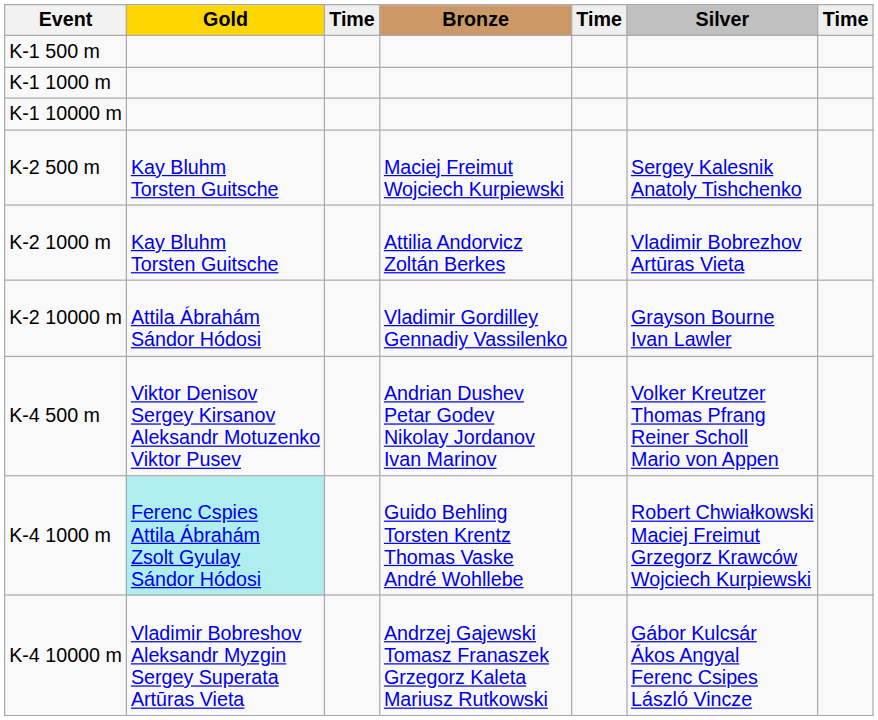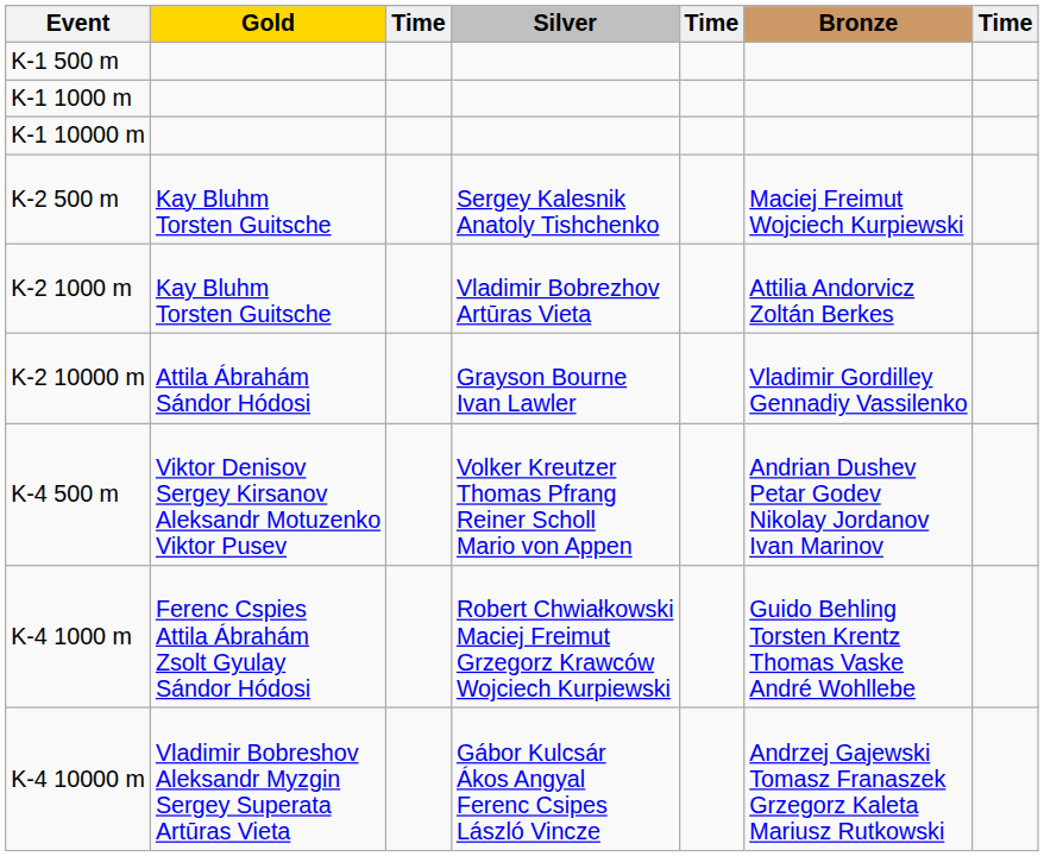columns swapped: Silver <-> Bronze
K-4 1000 m | Gold: paleturquoise background -> no background
